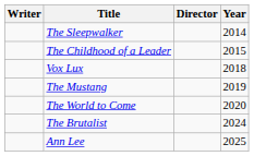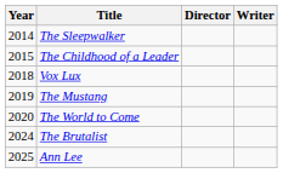columns swapped: Year <-> Writer
